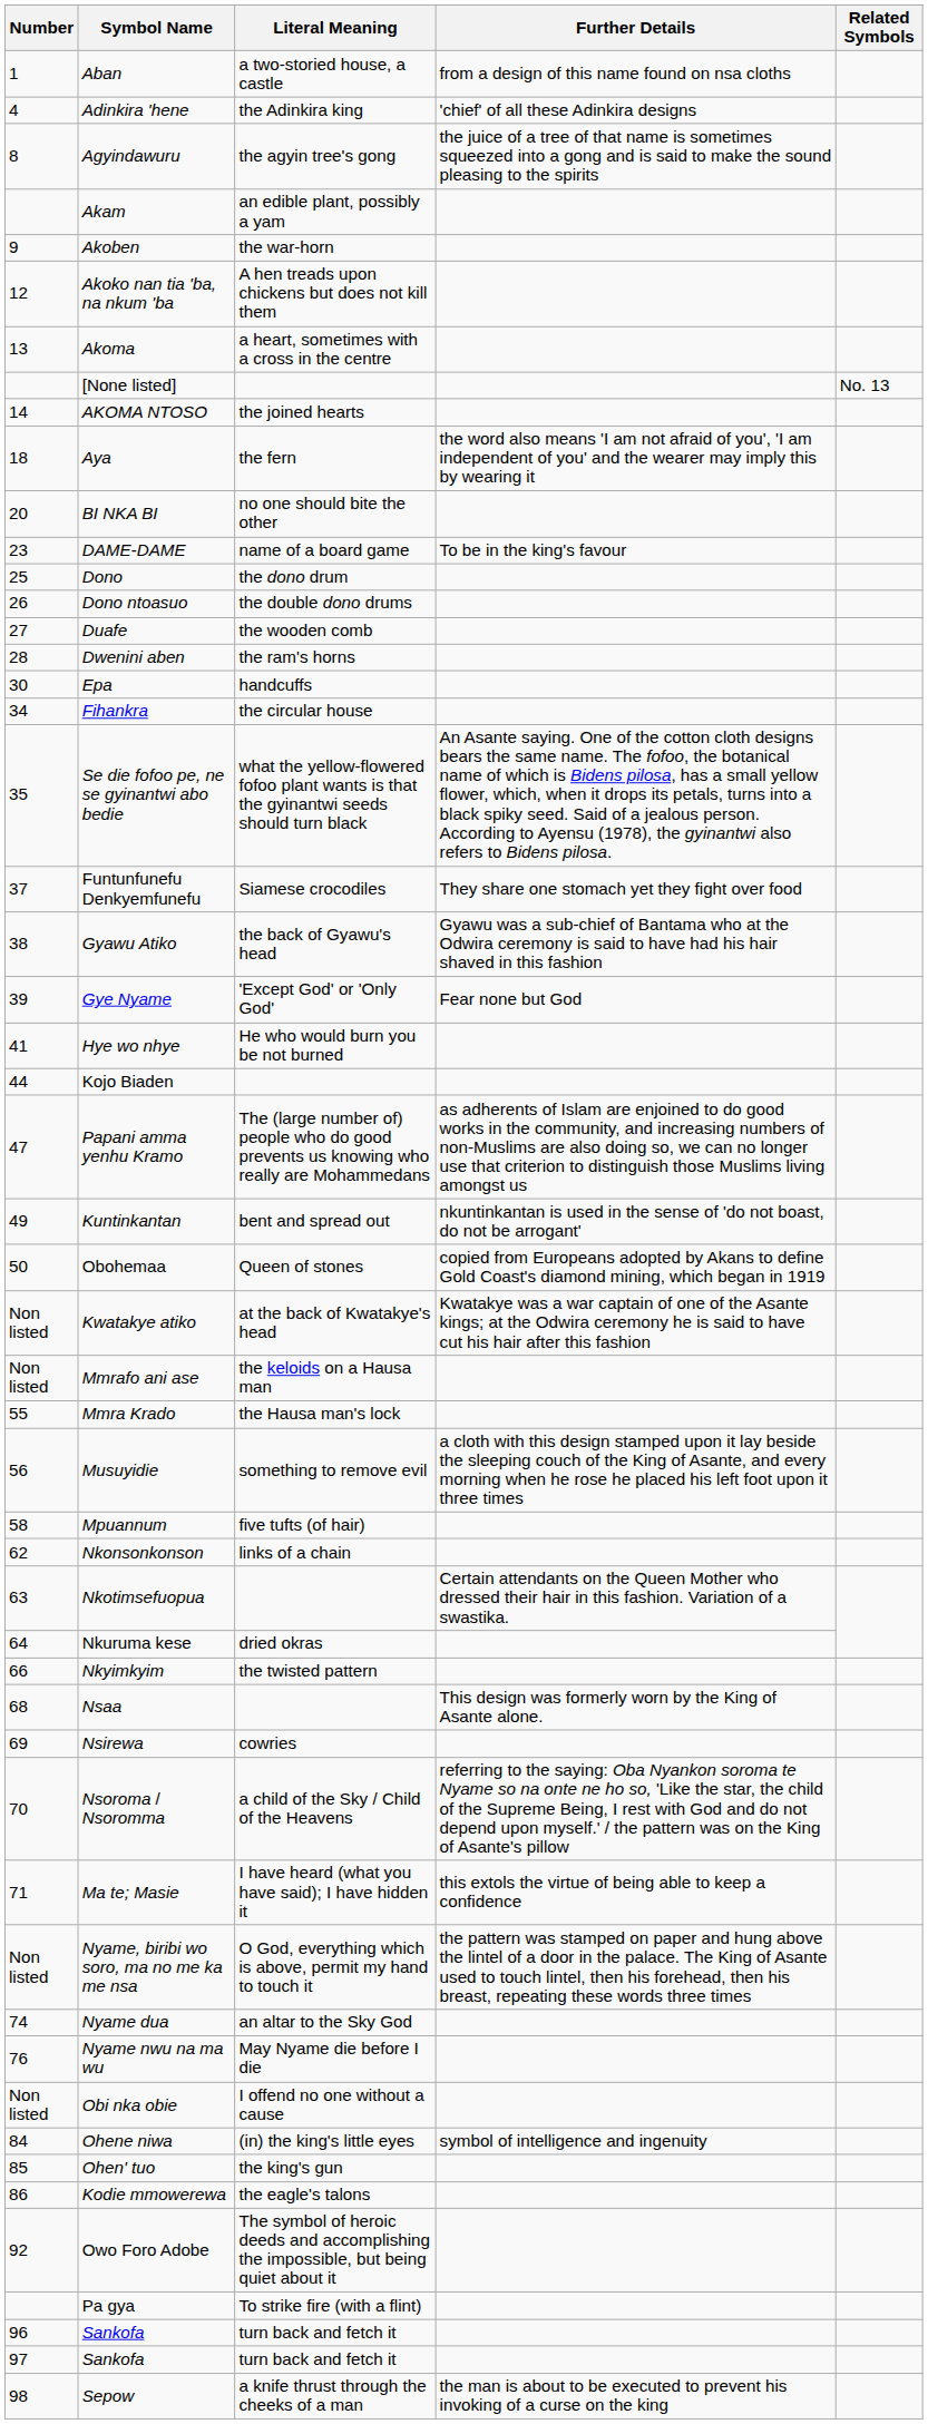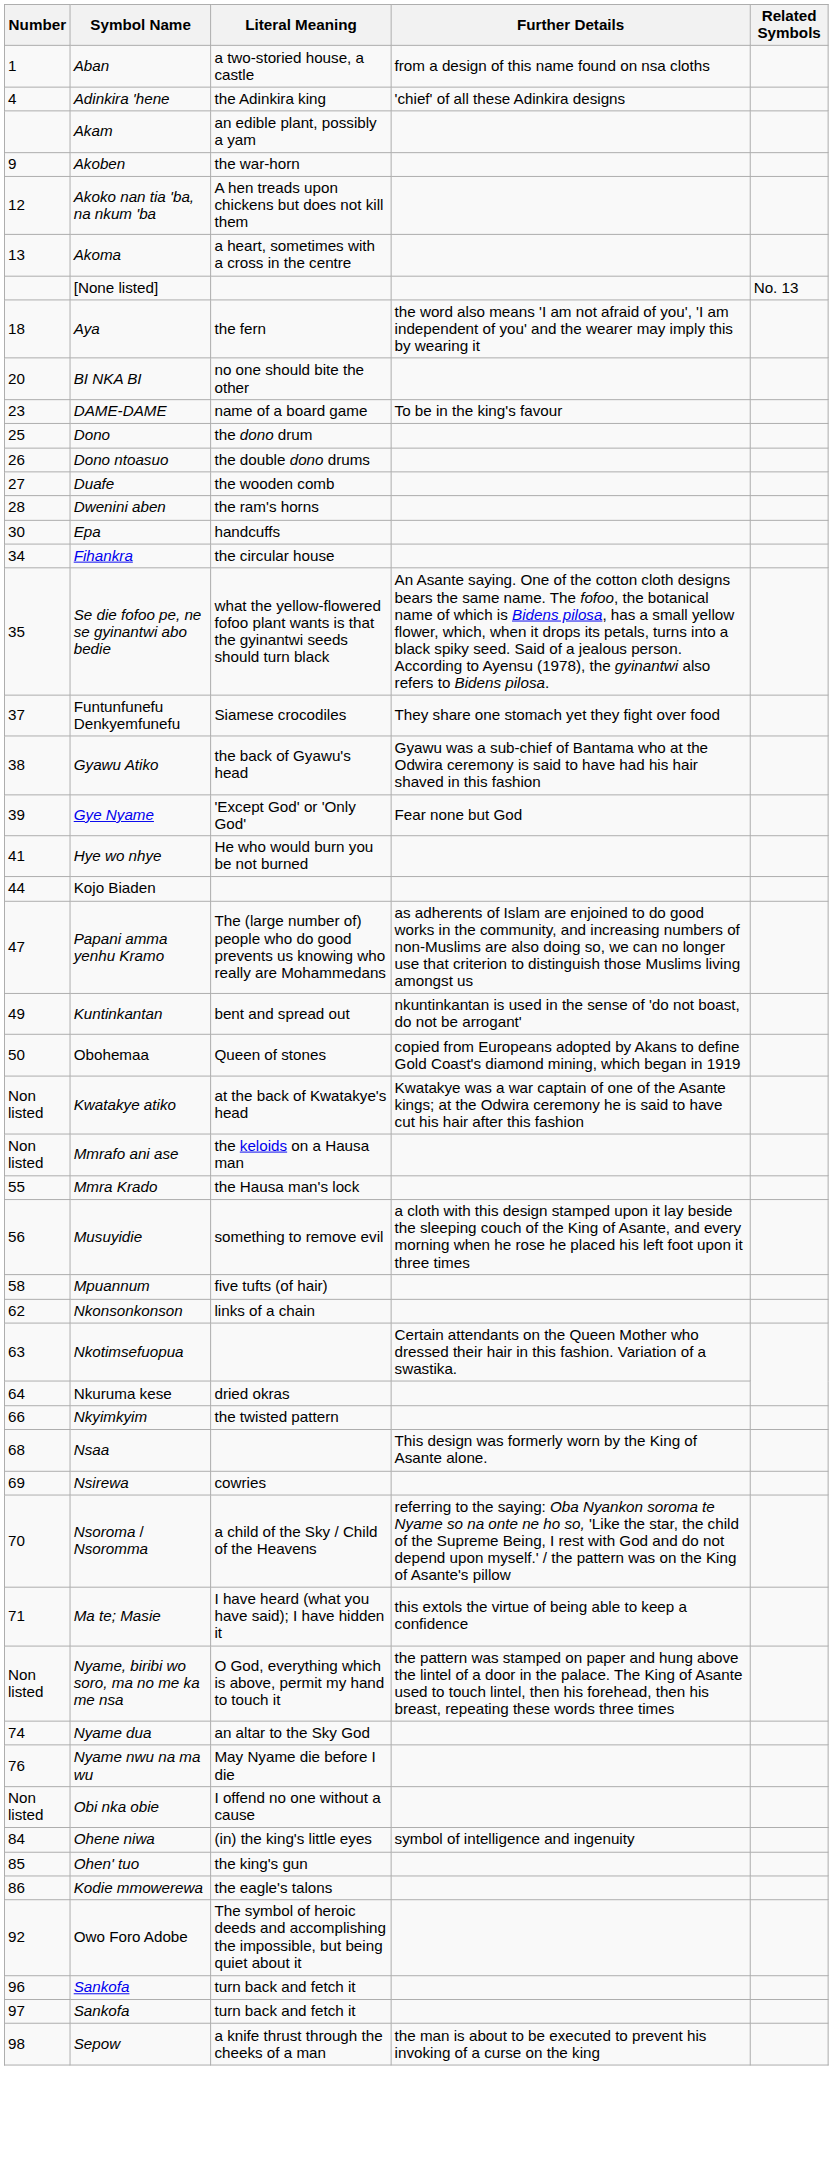- row: 8 | Agyindawuru | the agyin tree's gong | the juice of a tree of that name is sometimes squeezed into a gong and is said to make the sound pleasing to the spirits
- row: 14 | AKOMA NTOSO | the joined hearts
- row: Pa gya | To strike fire (with a flint)
